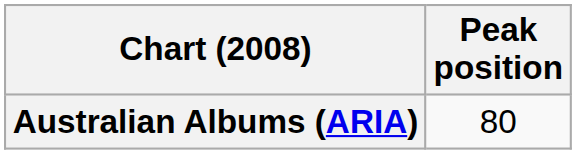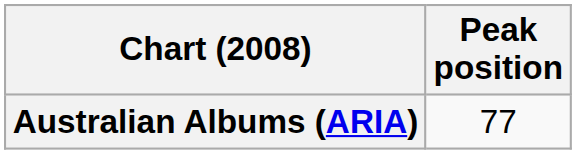Australian Albums (ARIA) | Peak position: 80 -> 77
